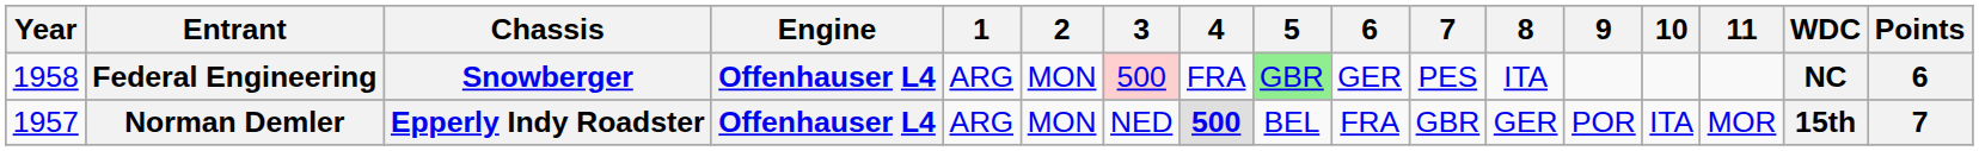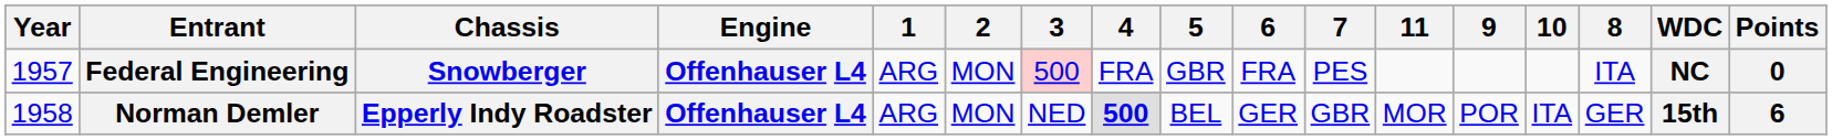columns swapped: 8 <-> 11
Federal Engineering | Year: 1958 -> 1957
Federal Engineering | 5: lightgreen background -> no background
Federal Engineering | 6: GER -> FRA
Federal Engineering | Points: 6 -> 0
Norman Demler | Year: 1957 -> 1958
Norman Demler | 6: FRA -> GER
Norman Demler | Points: 7 -> 6
